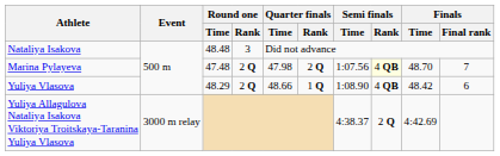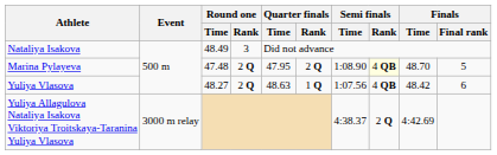Nataliya Isakova | Round one / Time: 48.48 -> 48.49
Marina Pylayeva | Quarter finals / Time: 47.98 -> 47.95
Marina Pylayeva | Semi finals / Time: 1:07.56 -> 1:08.90
Marina Pylayeva | Finals / Final rank: 7 -> 5
Yuliya Vlasova | Round one / Time: 48.29 -> 48.27
Yuliya Vlasova | Quarter finals / Time: 48.66 -> 48.63
Yuliya Vlasova | Semi finals / Time: 1:08.90 -> 1:07.56
